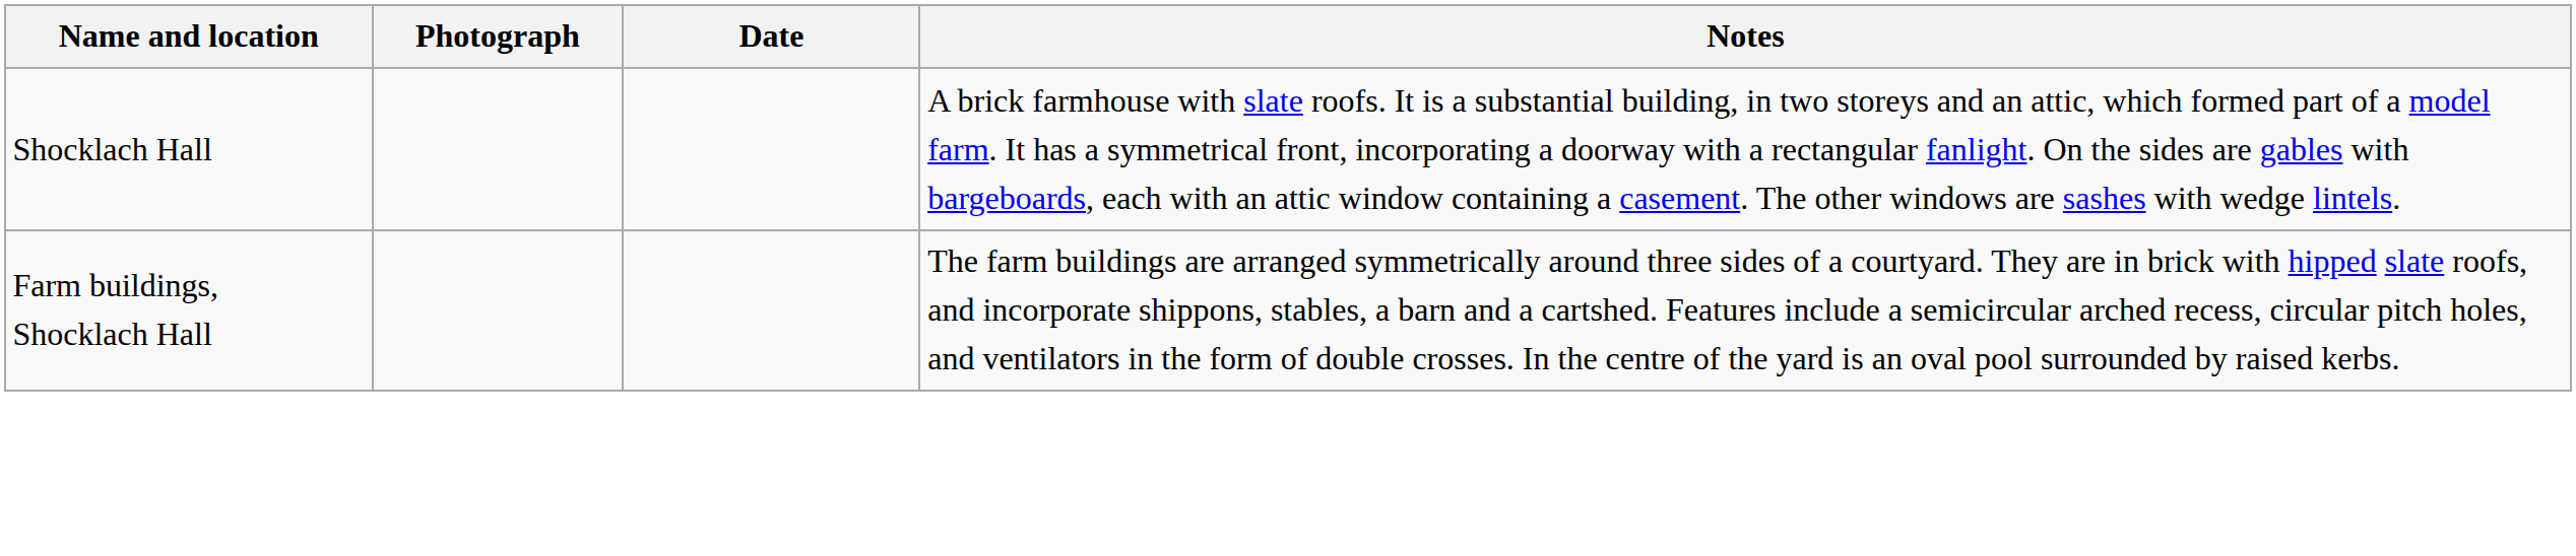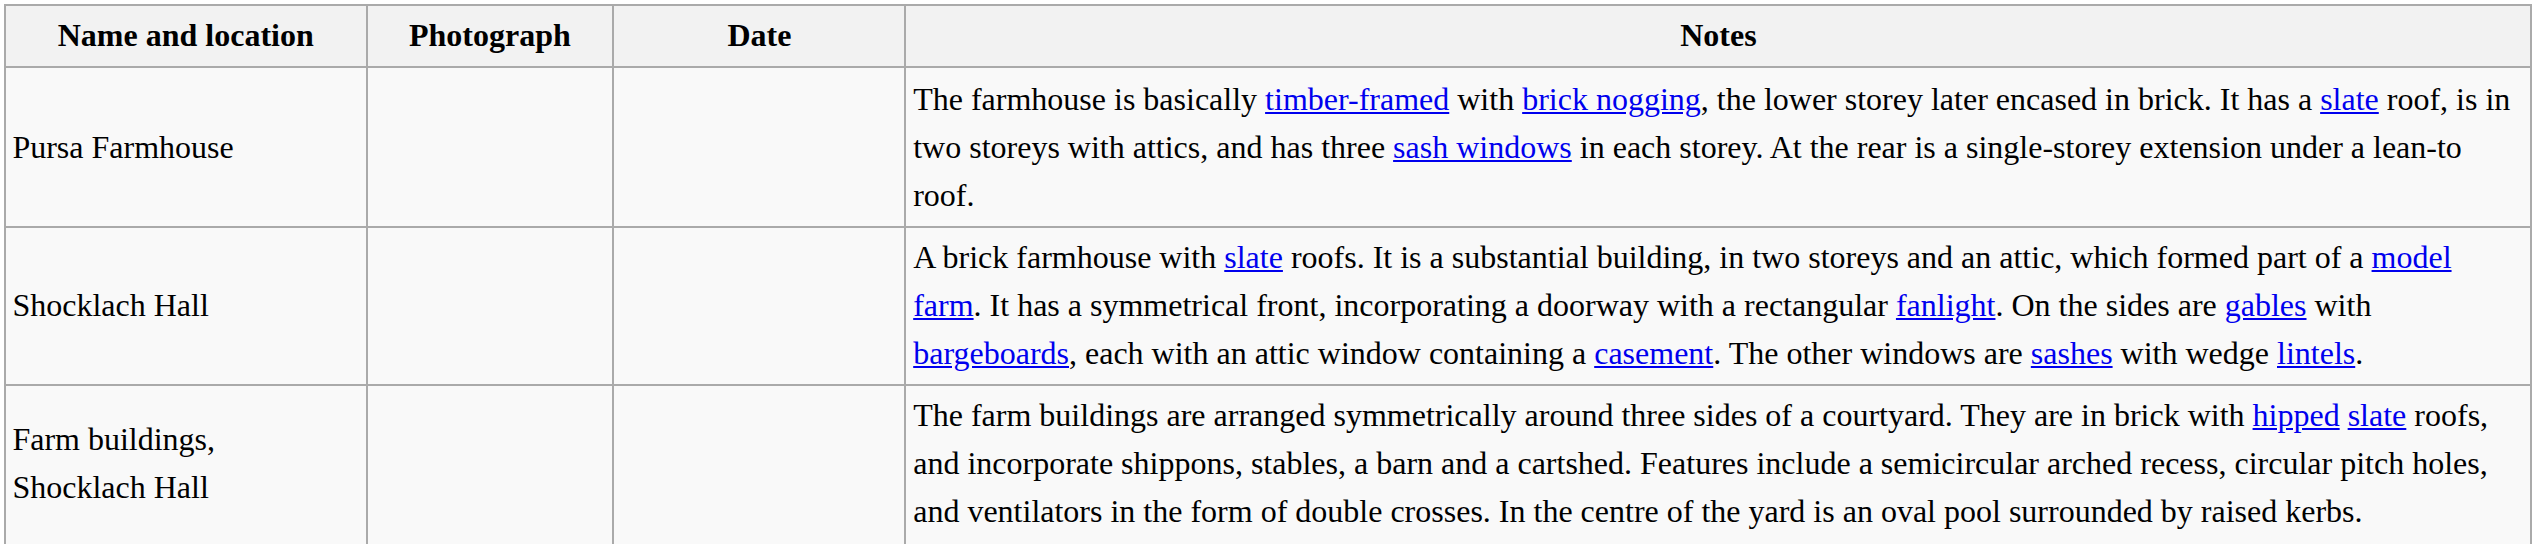+ row: Pursa Farmhouse | The farmhouse is basically timber-framed with brick nogging, the lower storey later encased in brick. It has a slate roof, is in two storeys with attics, and has three sash windows in each storey. At the rear is a single-storey extension under a lean-to roof.
